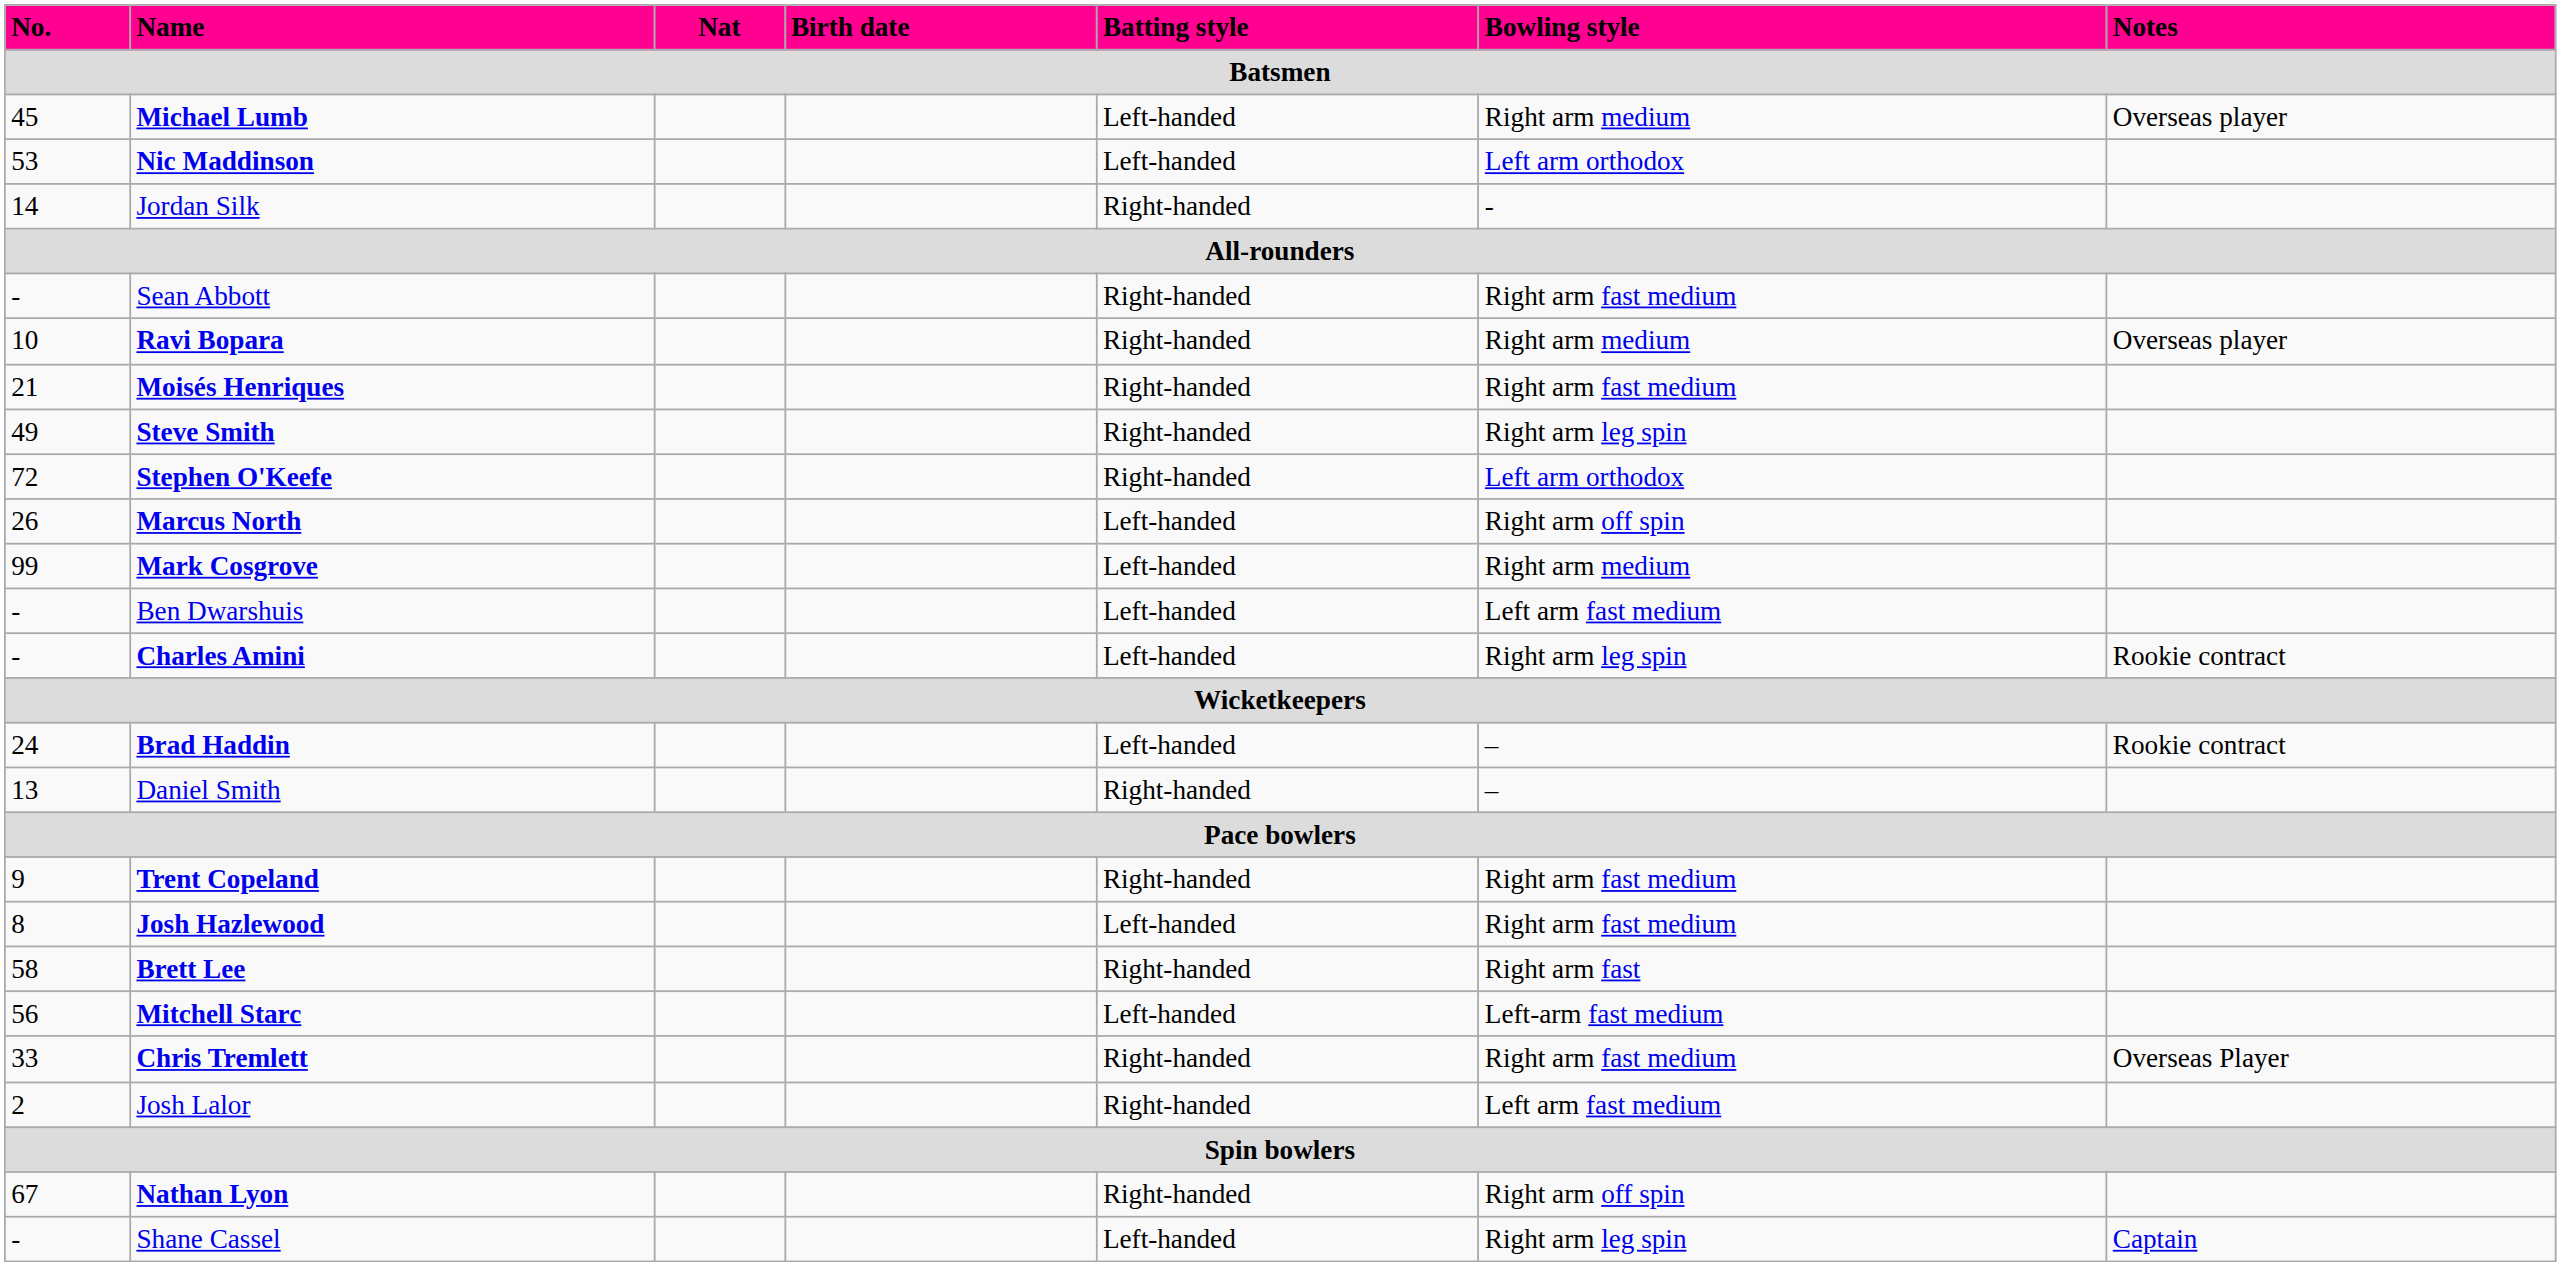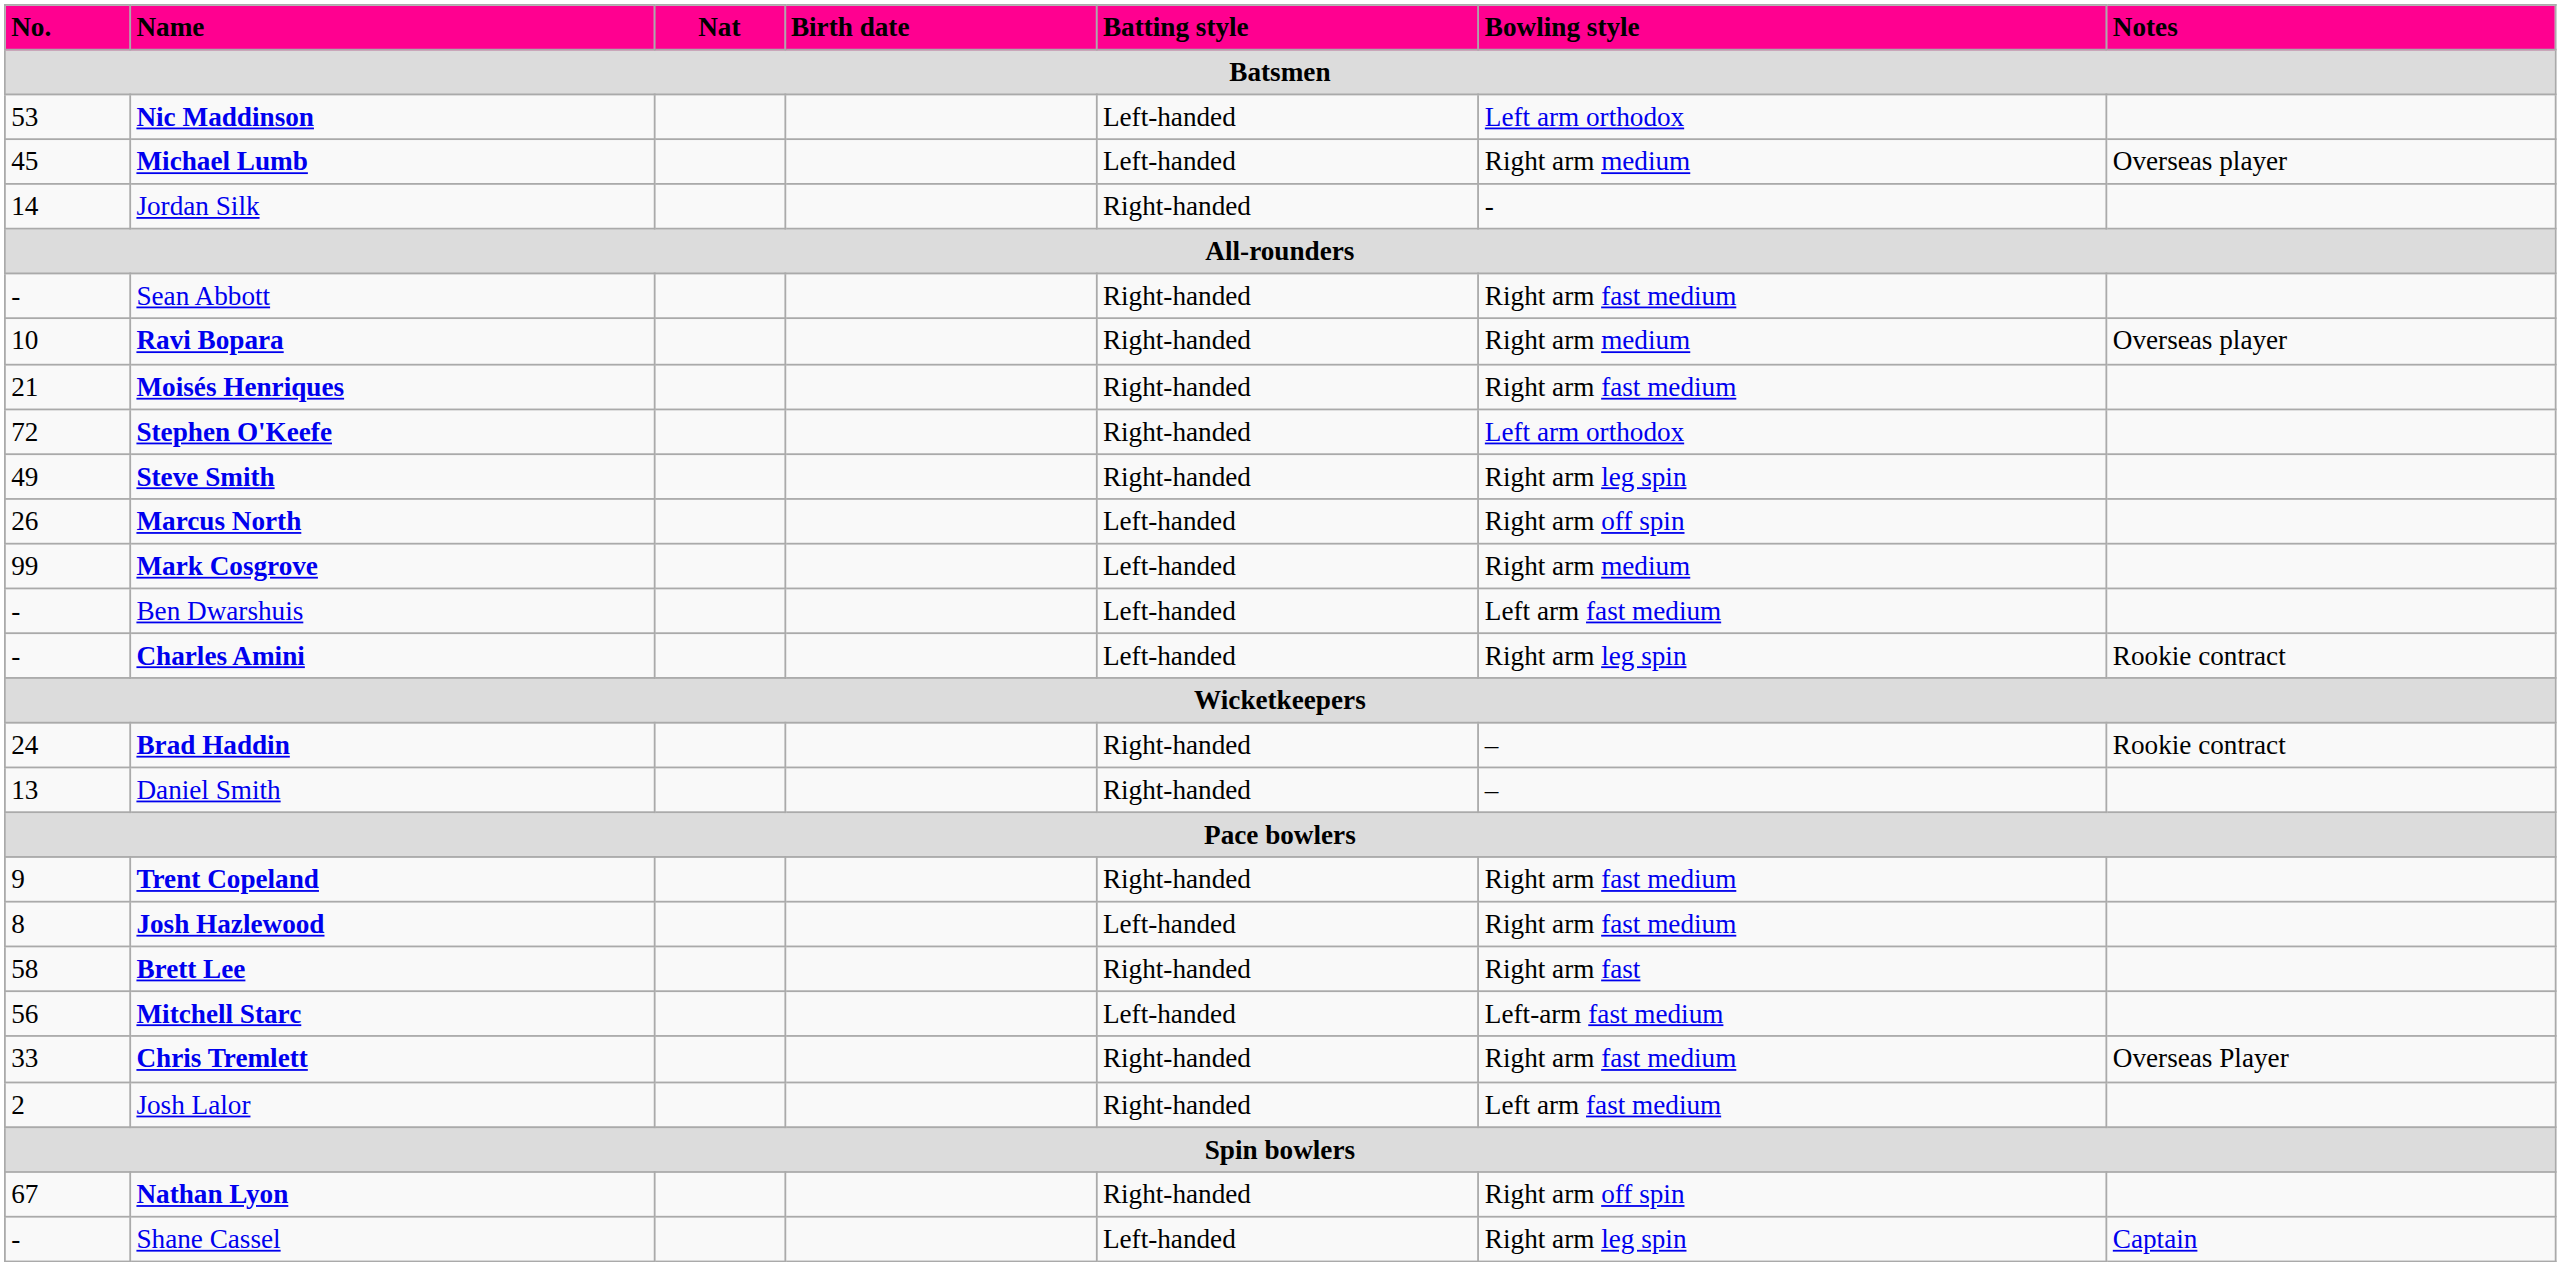rows swapped: Michael Lumb <-> Nic Maddinson
rows swapped: Stephen O'Keefe <-> Steve Smith
Brad Haddin | Batting style: Left-handed -> Right-handed
